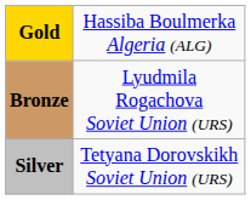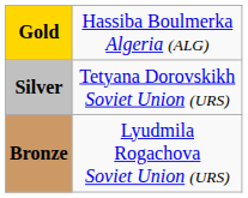rows swapped: Silver <-> Bronze
